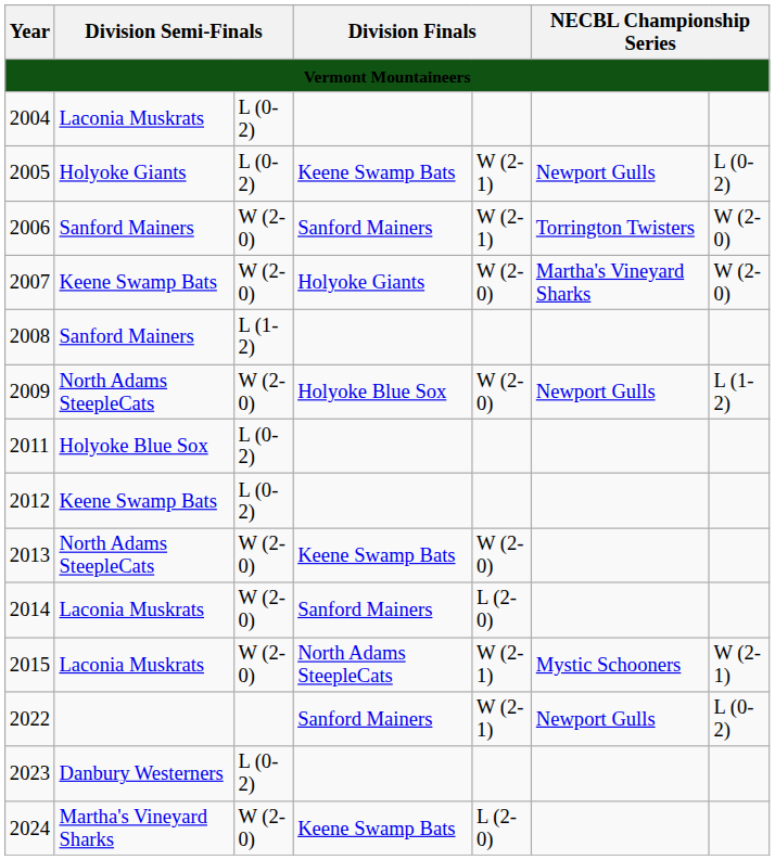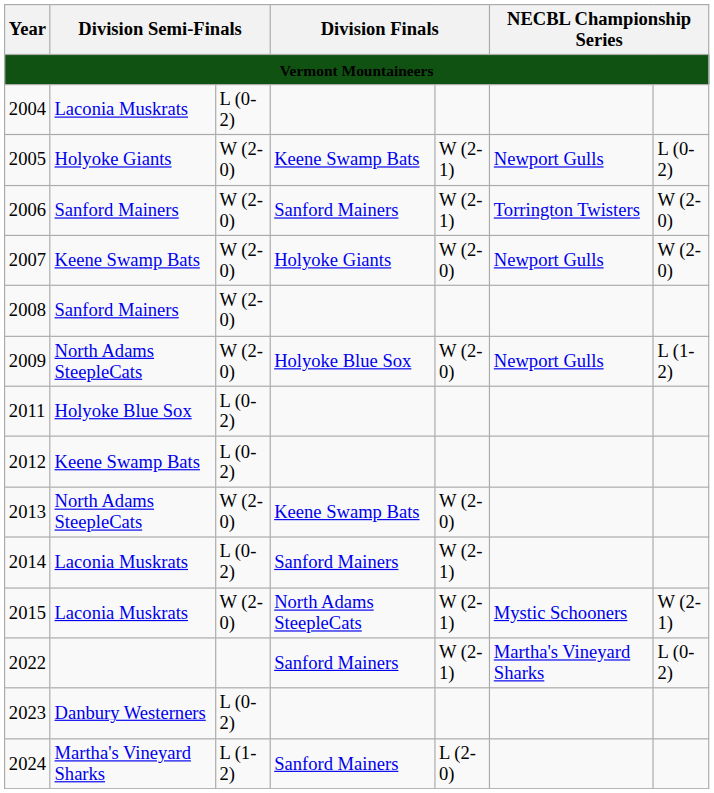2005 | column 3: L (0-2) -> W (2-0)
2007 | column 6: Martha's Vineyard Sharks -> Newport Gulls
2008 | column 3: L (1-2) -> W (2-0)
2014 | column 3: W (2-0) -> L (0-2)
2014 | column 5: L (2-0) -> W (2-1)
2022 | column 6: Newport Gulls -> Martha's Vineyard Sharks
2024 | column 3: W (2-0) -> L (1-2)
2024 | column 4: Keene Swamp Bats -> Sanford Mainers
